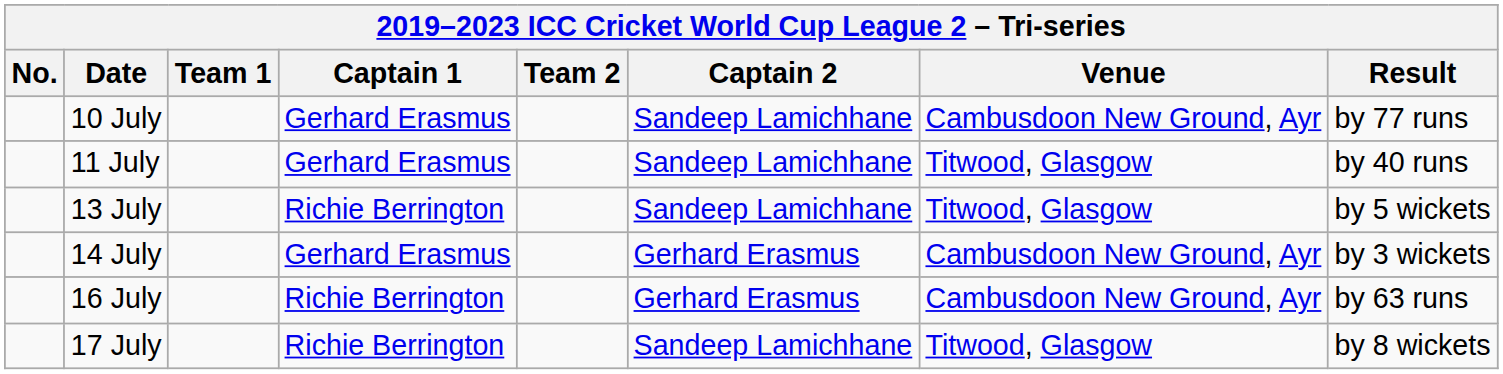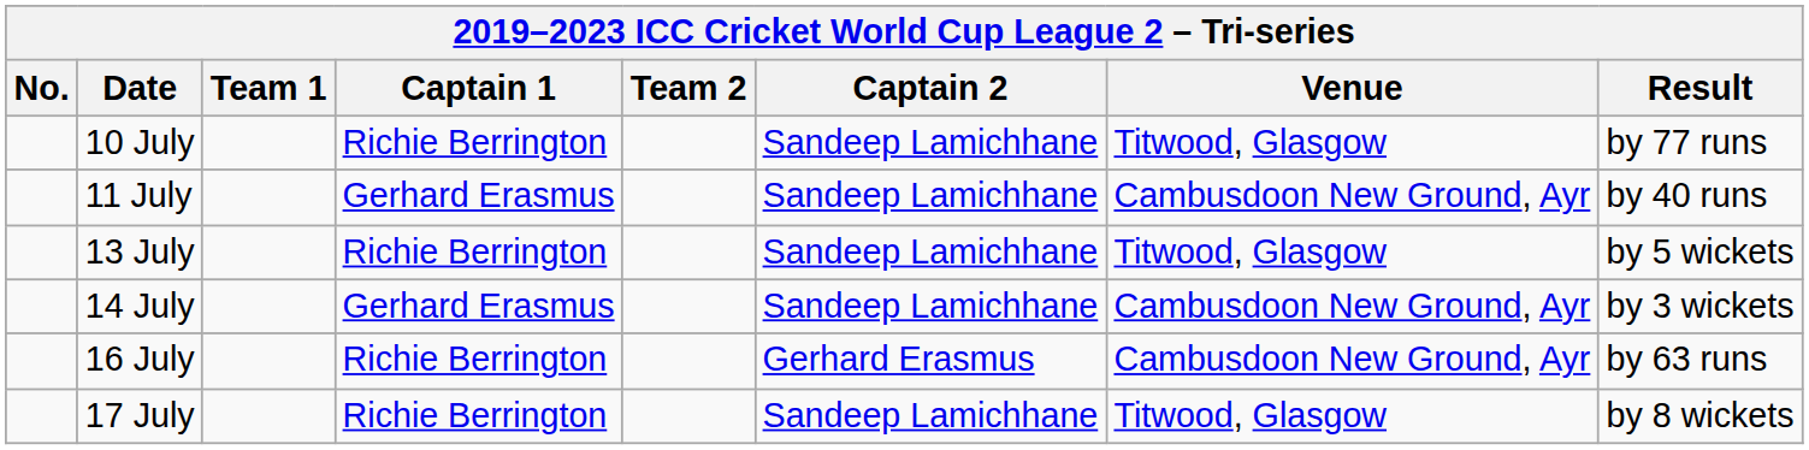10 July | Captain 1: Gerhard Erasmus -> Richie Berrington
10 July | Venue: Cambusdoon New Ground, Ayr -> Titwood, Glasgow
11 July | Venue: Titwood, Glasgow -> Cambusdoon New Ground, Ayr
14 July | Captain 2: Gerhard Erasmus -> Sandeep Lamichhane
